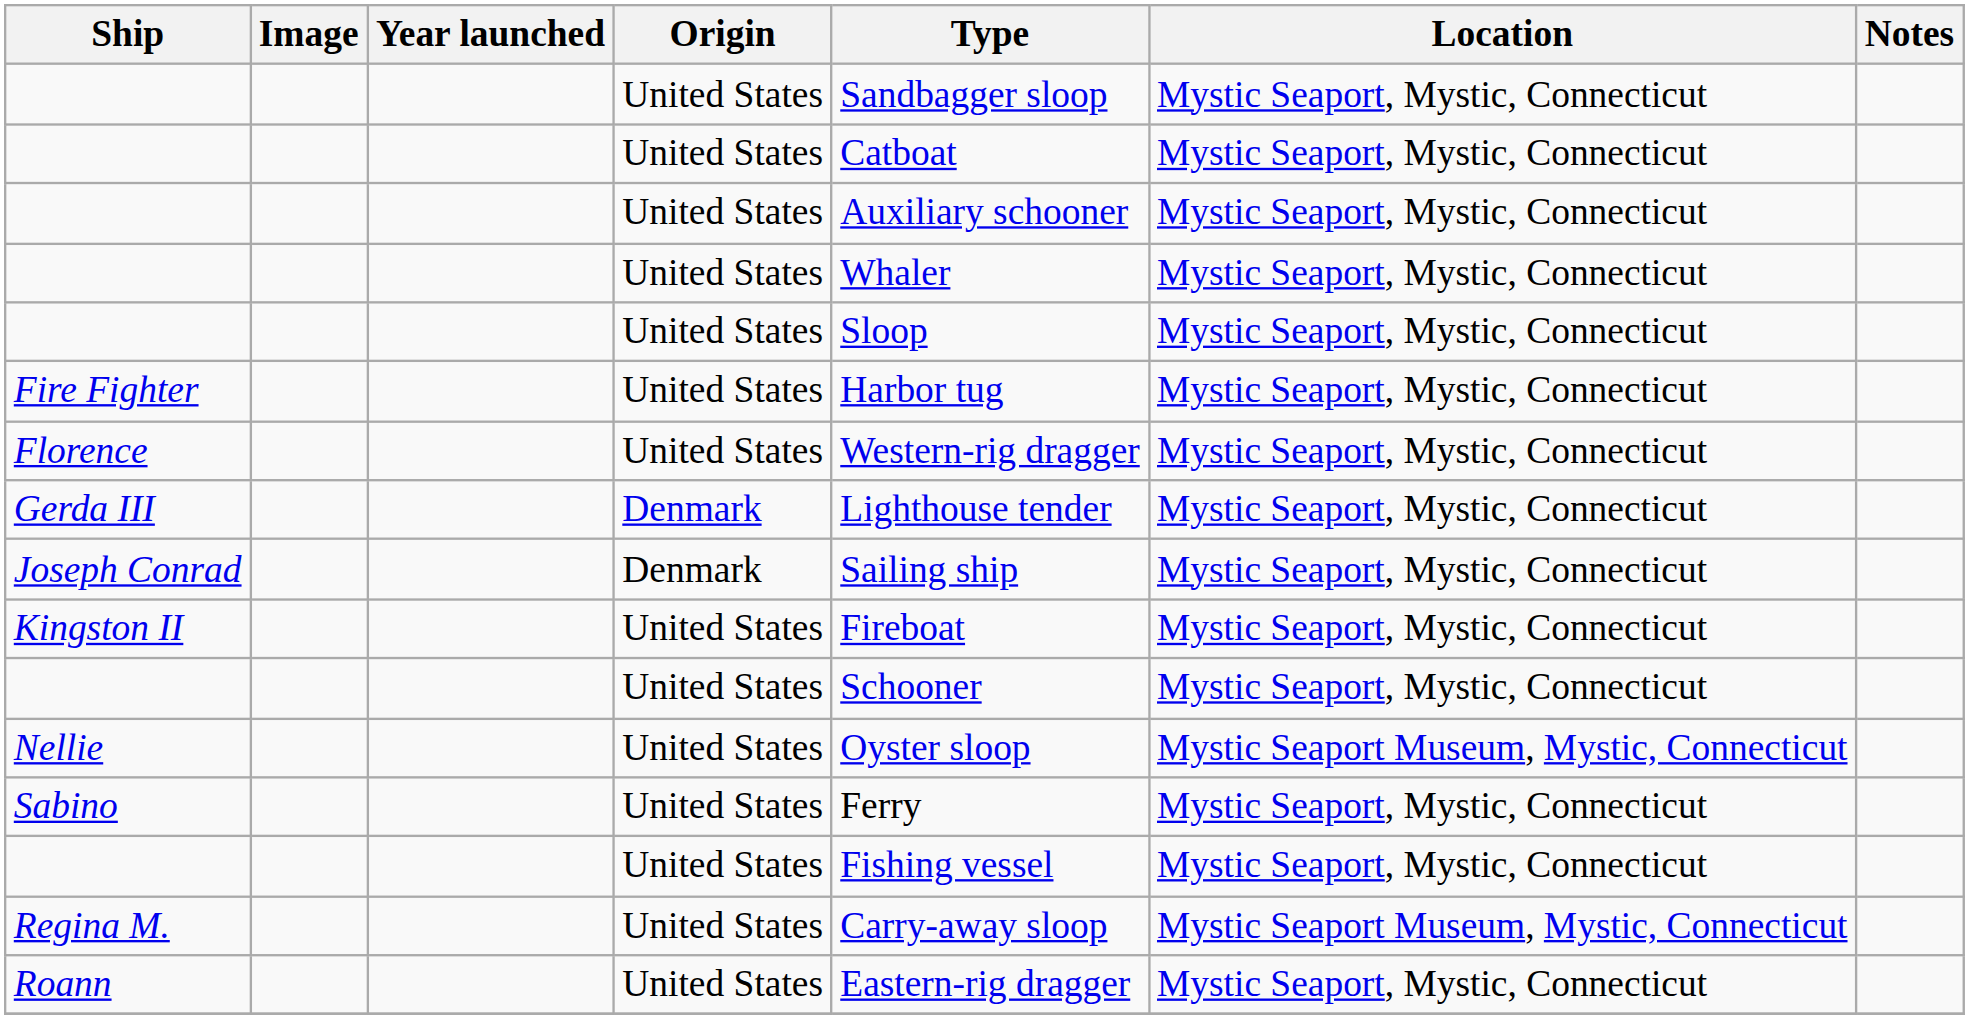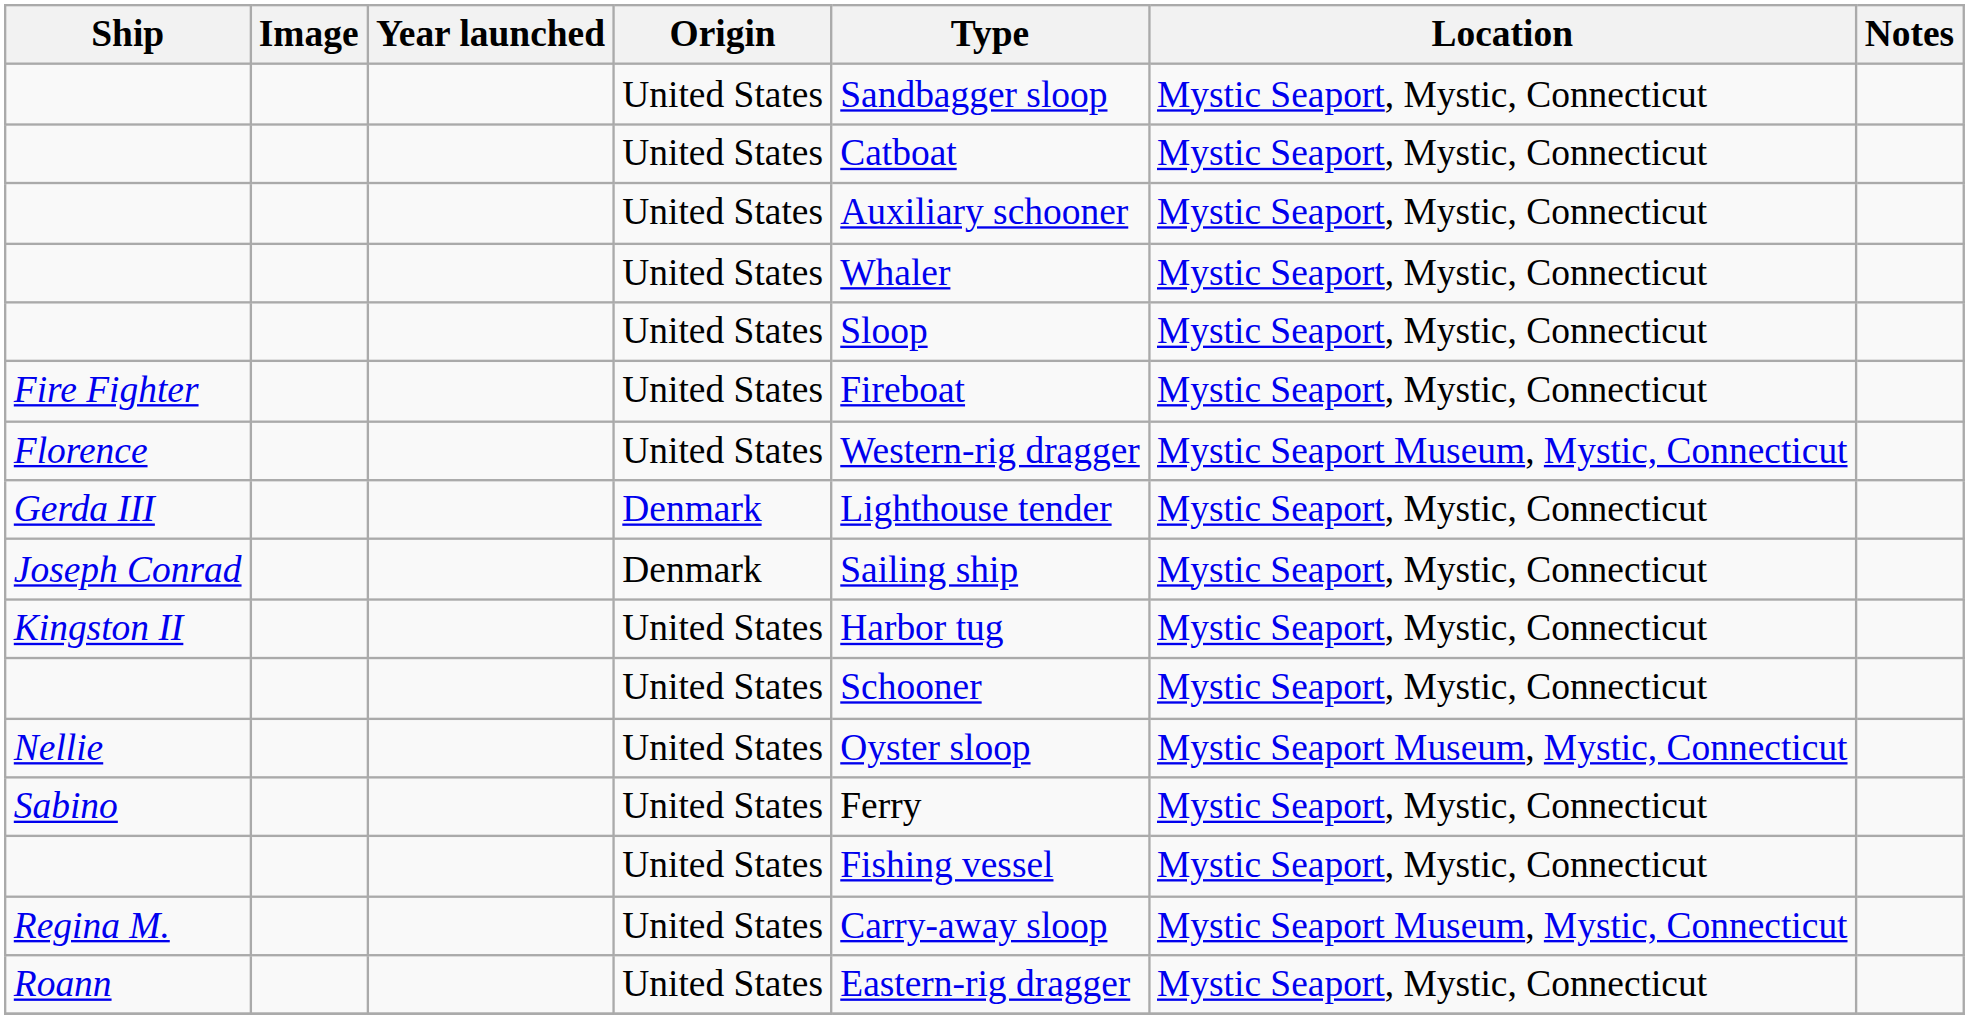Fire Fighter | Type: Harbor tug -> Fireboat
Florence | Location: Mystic Seaport, Mystic, Connecticut -> Mystic Seaport Museum, Mystic, Connecticut
Kingston II | Type: Fireboat -> Harbor tug
